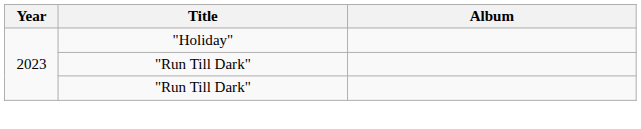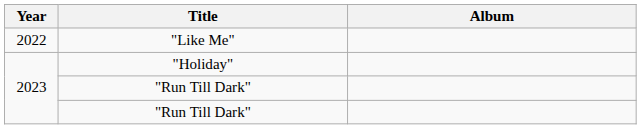+ row: 2022 | "Like Me"
